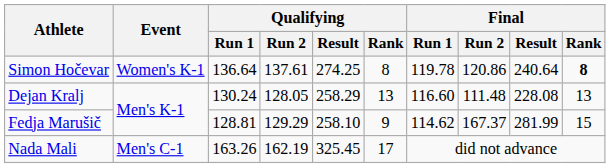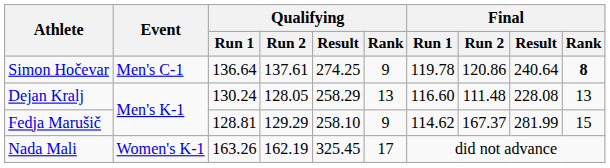Simon Hočevar | Event: Women's K-1 -> Men's C-1
Simon Hočevar | Qualifying / Rank: 8 -> 9
Nada Mali | Event: Men's C-1 -> Women's K-1
